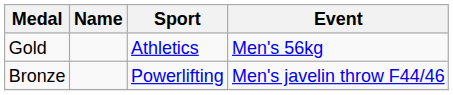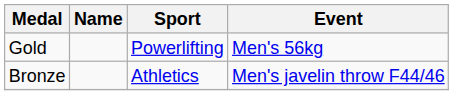Gold | Sport: Athletics -> Powerlifting
Bronze | Sport: Powerlifting -> Athletics
